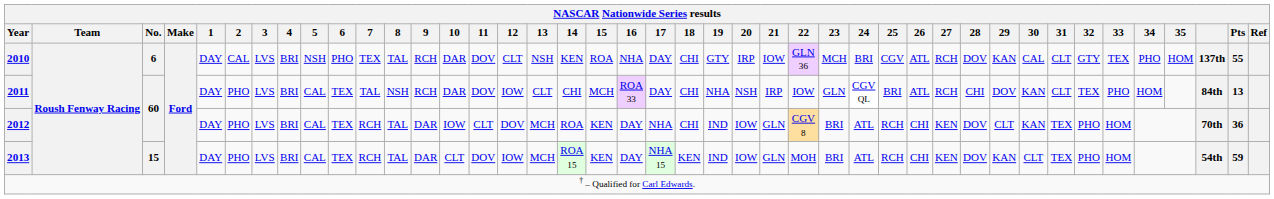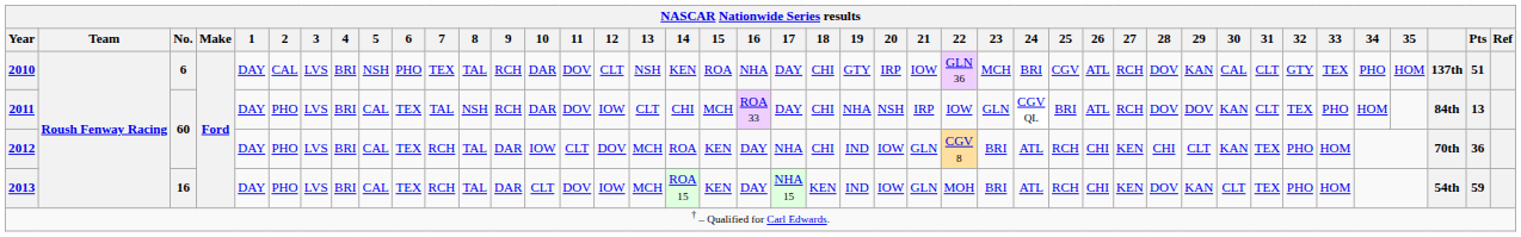2010 | NASCAR Nationwide Series results / Pts: 55 -> 51
2011 | NASCAR Nationwide Series results / 28: CHI -> DOV
2012 | NASCAR Nationwide Series results / 28: DOV -> CHI
2013 | NASCAR Nationwide Series results / No.: 15 -> 16
